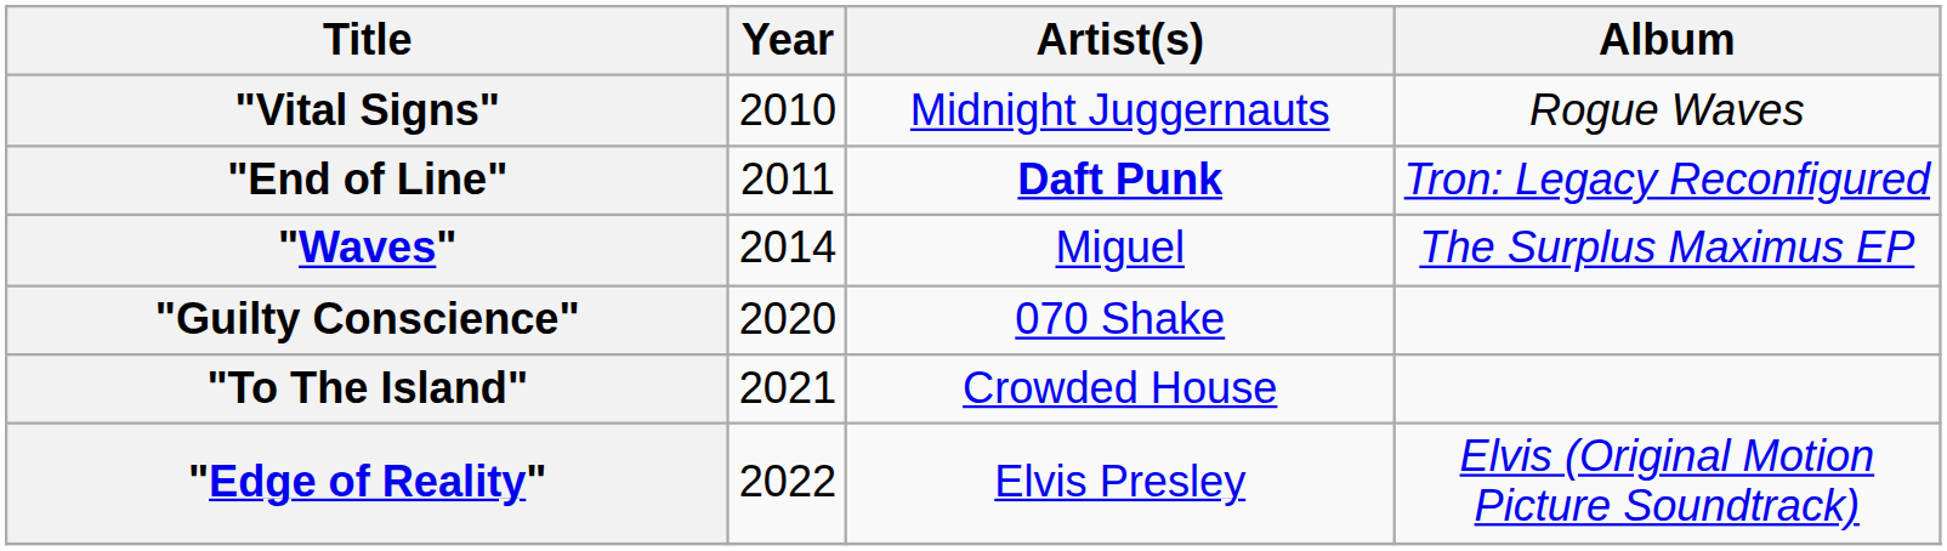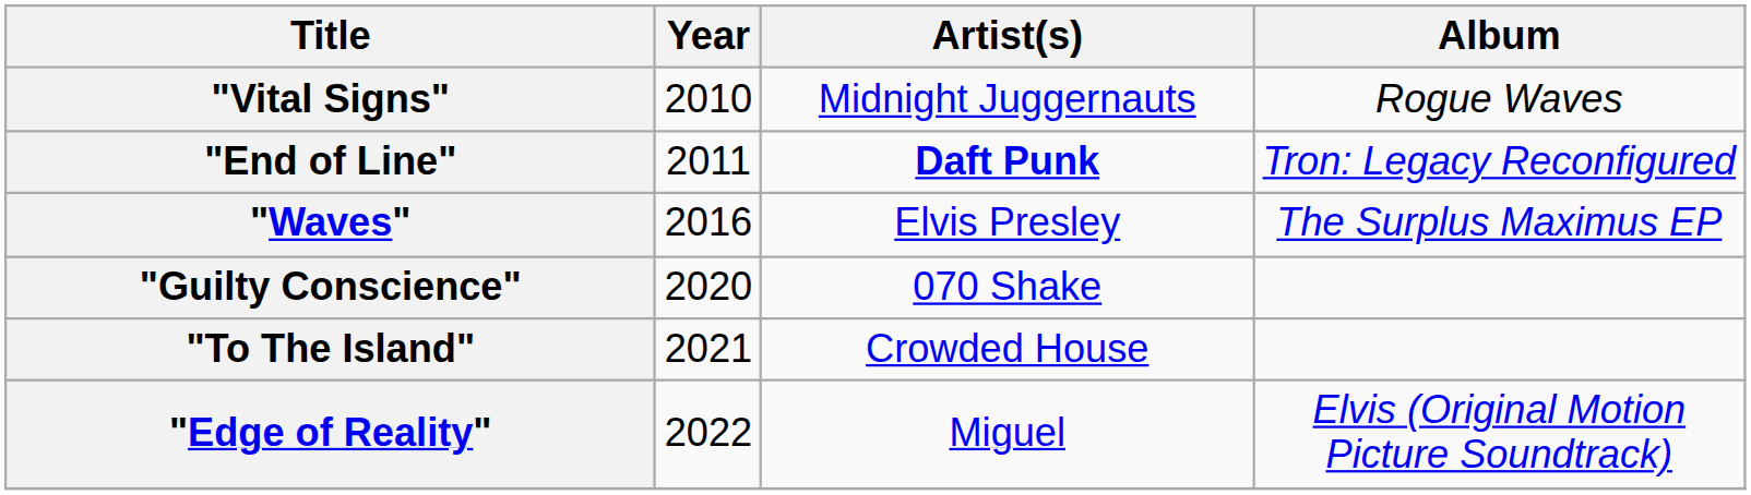"Waves" | Year: 2014 -> 2016
"Waves" | Artist(s): Miguel -> Elvis Presley
"Edge of Reality" | Artist(s): Elvis Presley -> Miguel
